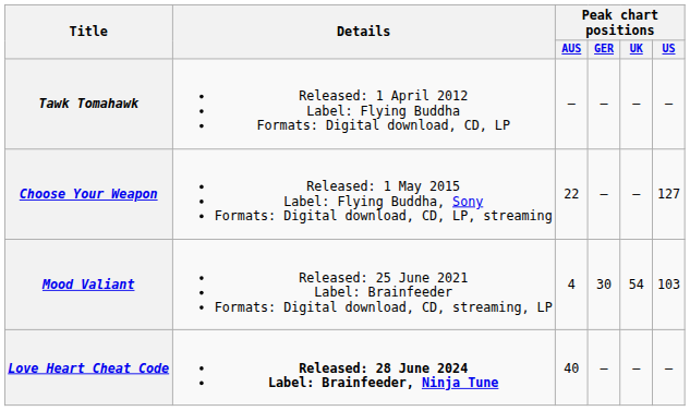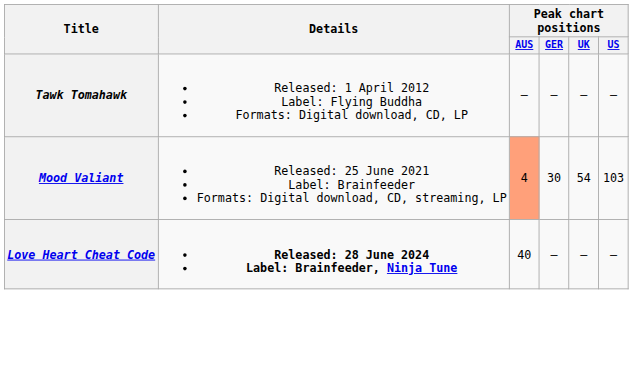- row: Choose Your Weapon | Released: 1 May 2015 Label: Flying Buddha, Sony Formats: Digital download, CD, LP, streaming | 22 | — | — | 127
Mood Valiant | Peak chart positions / AUS: no background -> lightsalmon background
